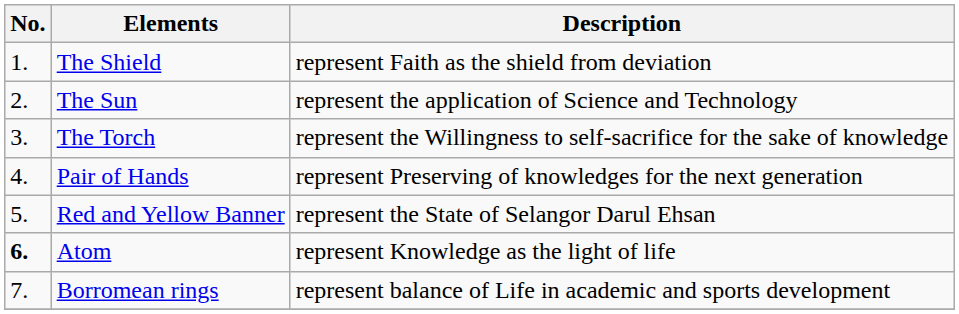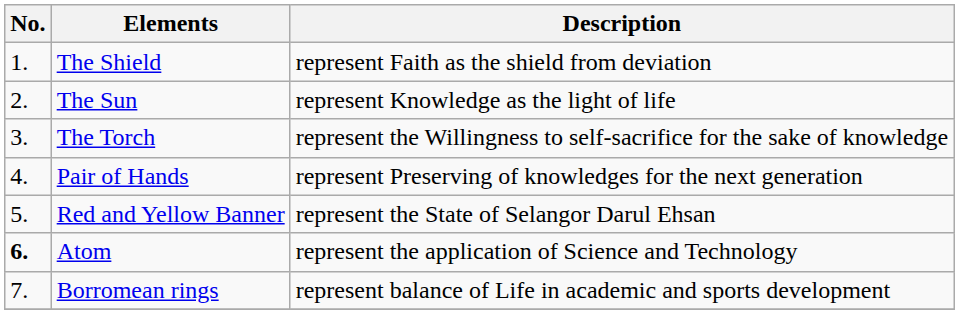The Sun | Description: represent the application of Science and Technology -> represent Knowledge as the light of life
Atom | Description: represent Knowledge as the light of life -> represent the application of Science and Technology
